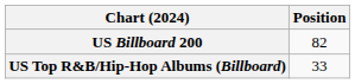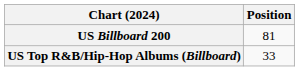US Billboard 200 | Position: 82 -> 81
